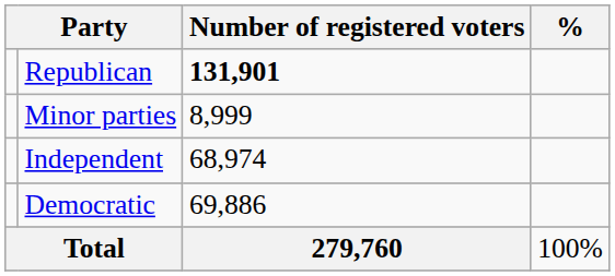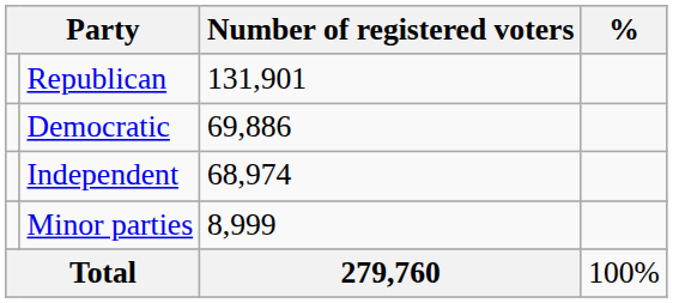Republican | Number of registered voters: bold -> normal
rows swapped: Democratic <-> Minor parties
